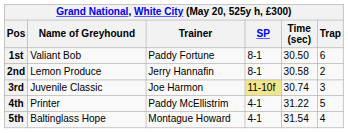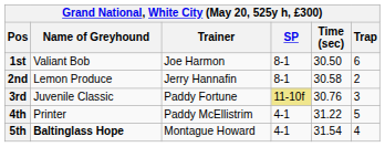1st | Trainer: Paddy Fortune -> Joe Harmon
3rd | Trainer: Joe Harmon -> Paddy Fortune
3rd | Time (sec): 30.74 -> 30.76
5th | Name of Greyhound: normal -> bold
